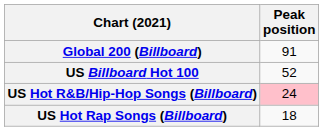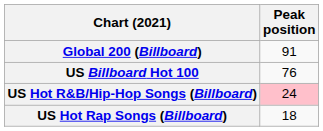US Billboard Hot 100 | Peak position: 52 -> 76
